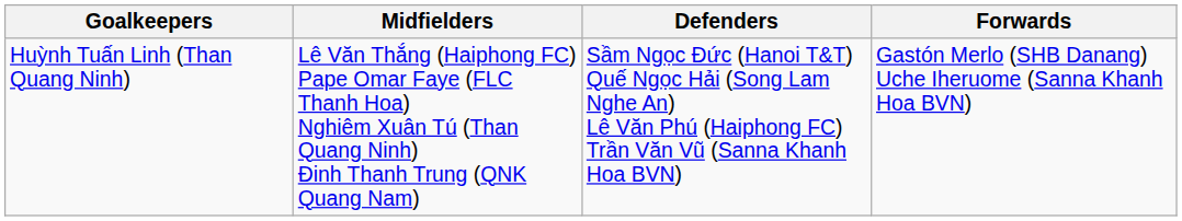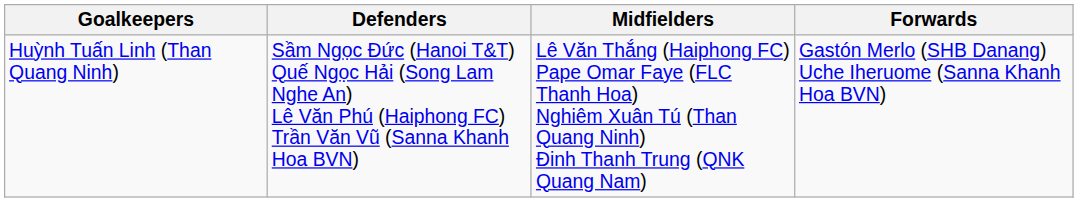columns swapped: Defenders <-> Midfielders
